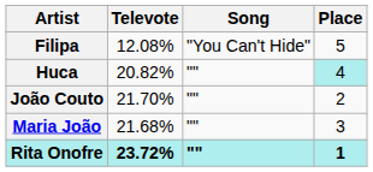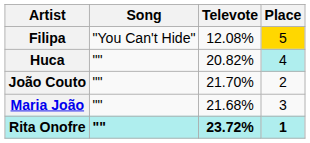columns swapped: Song <-> Televote
Filipa | Place: no background -> gold background
